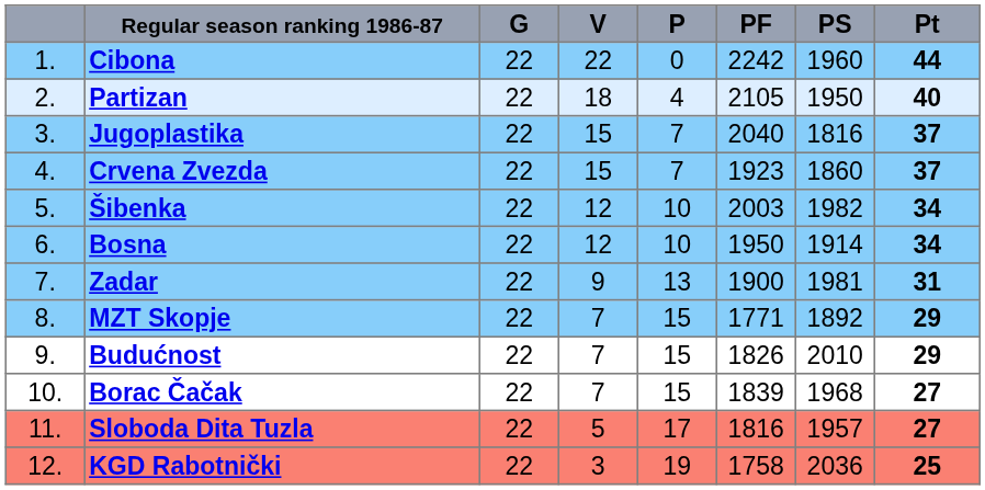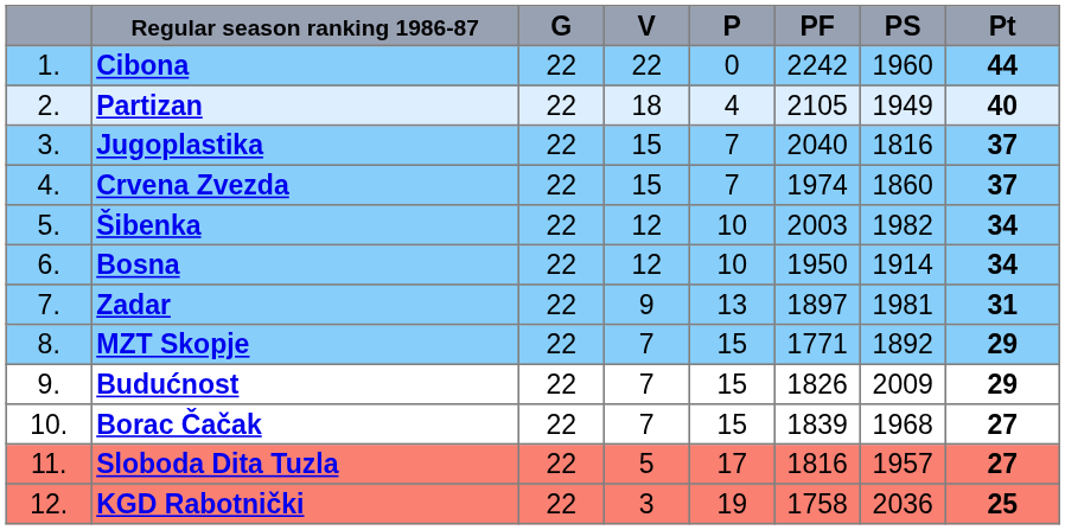Partizan | PS: 1950 -> 1949
Crvena Zvezda | PF: 1923 -> 1974
Zadar | PF: 1900 -> 1897
Budućnost | PS: 2010 -> 2009
